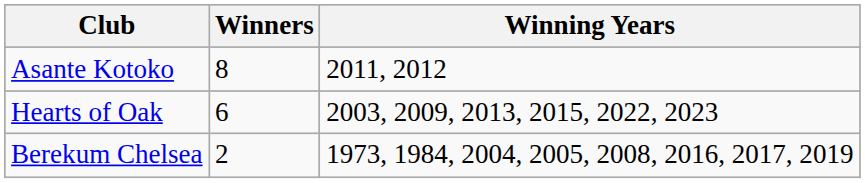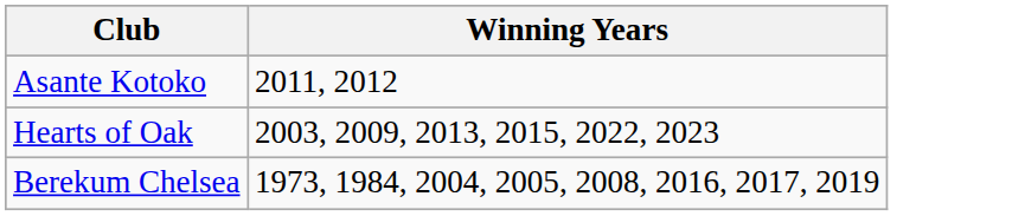- column: Winners | 8 | 6 | 2
